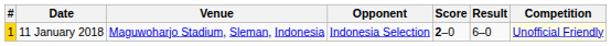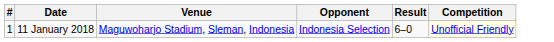- column: Score | 2–0
11 January 2018 | #: gold background -> no background
